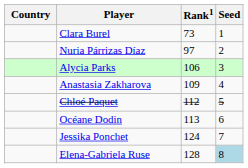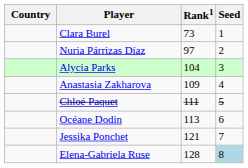Alycia Parks | Rank1: 106 -> 104
Chloé Paquet | Rank1: 112 -> 111
Jessika Ponchet | Rank1: 124 -> 121
